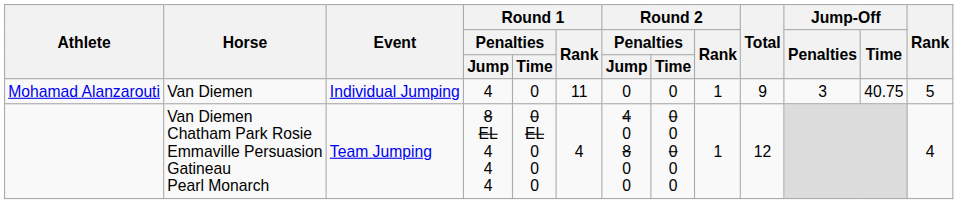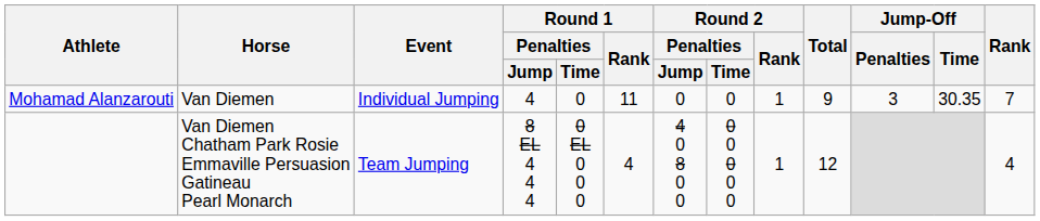Mohamad Alanzarouti | Jump-Off / Time: 40.75 -> 30.35
Mohamad Alanzarouti | Rank: 5 -> 7
